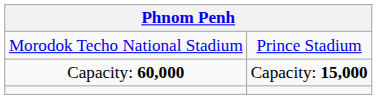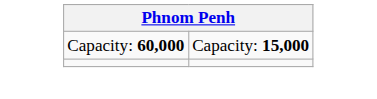- row: Morodok Techo National Stadium | Prince Stadium
